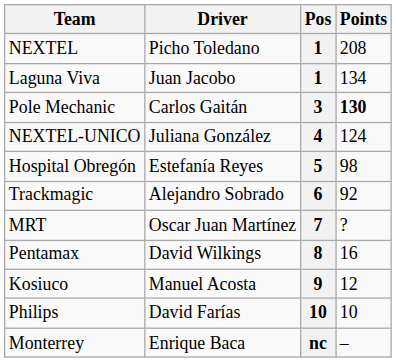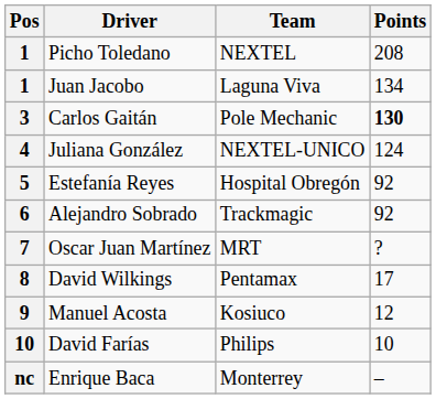columns swapped: Pos <-> Team
Estefanía Reyes | Points: 98 -> 92
David Wilkings | Points: 16 -> 17
